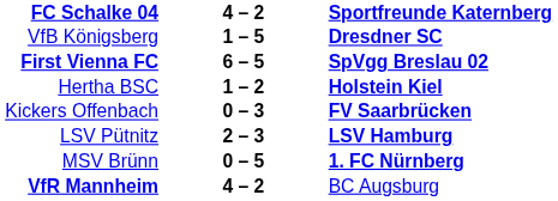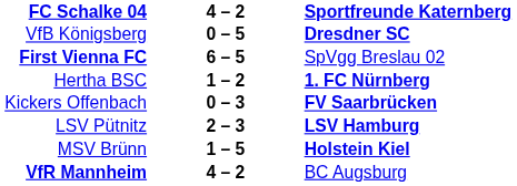VfB Königsberg | column 2: 1 – 5 -> 0 – 5
First Vienna FC | column 3: bold -> normal
Hertha BSC | column 3: Holstein Kiel -> 1. FC Nürnberg
MSV Brünn | column 2: 0 – 5 -> 1 – 5
MSV Brünn | column 3: 1. FC Nürnberg -> Holstein Kiel
